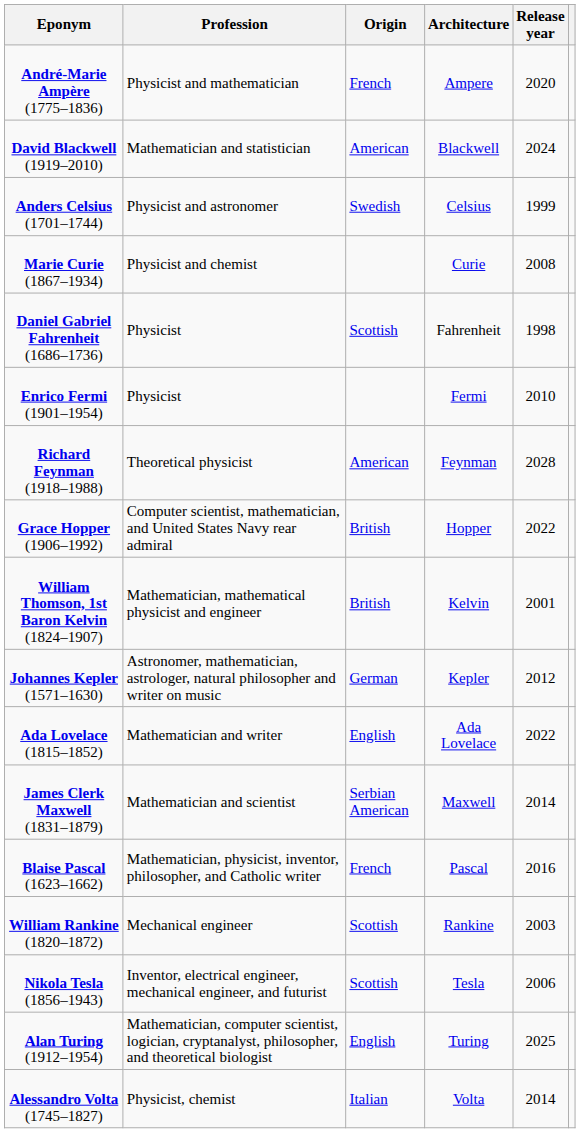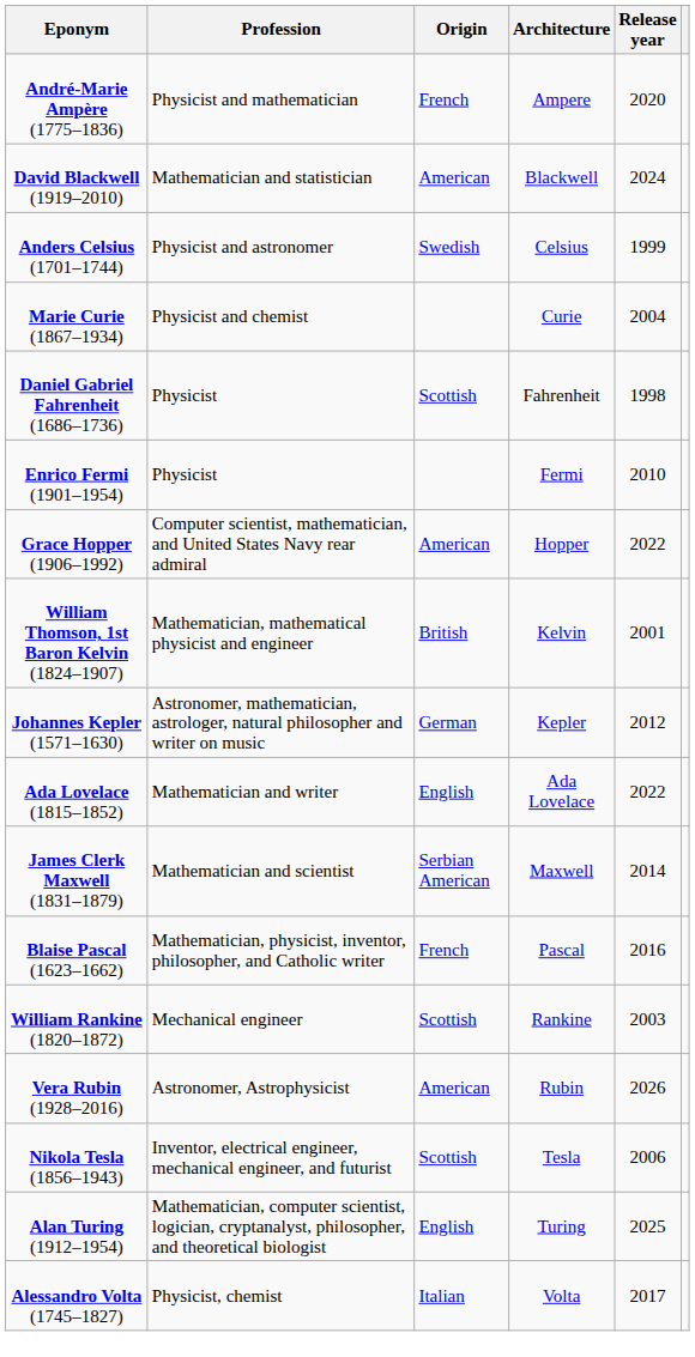Marie Curie (1867–1934) | Release year: 2008 -> 2004
- row: Richard Feynman (1918–1988) | Theoretical physicist | American | Feynman | 2028
Grace Hopper (1906–1992) | Origin: British -> American
+ row: Vera Rubin (1928–2016) | Astronomer, Astrophysicist | American | Rubin | 2026
Alessandro Volta (1745–1827) | Release year: 2014 -> 2017
